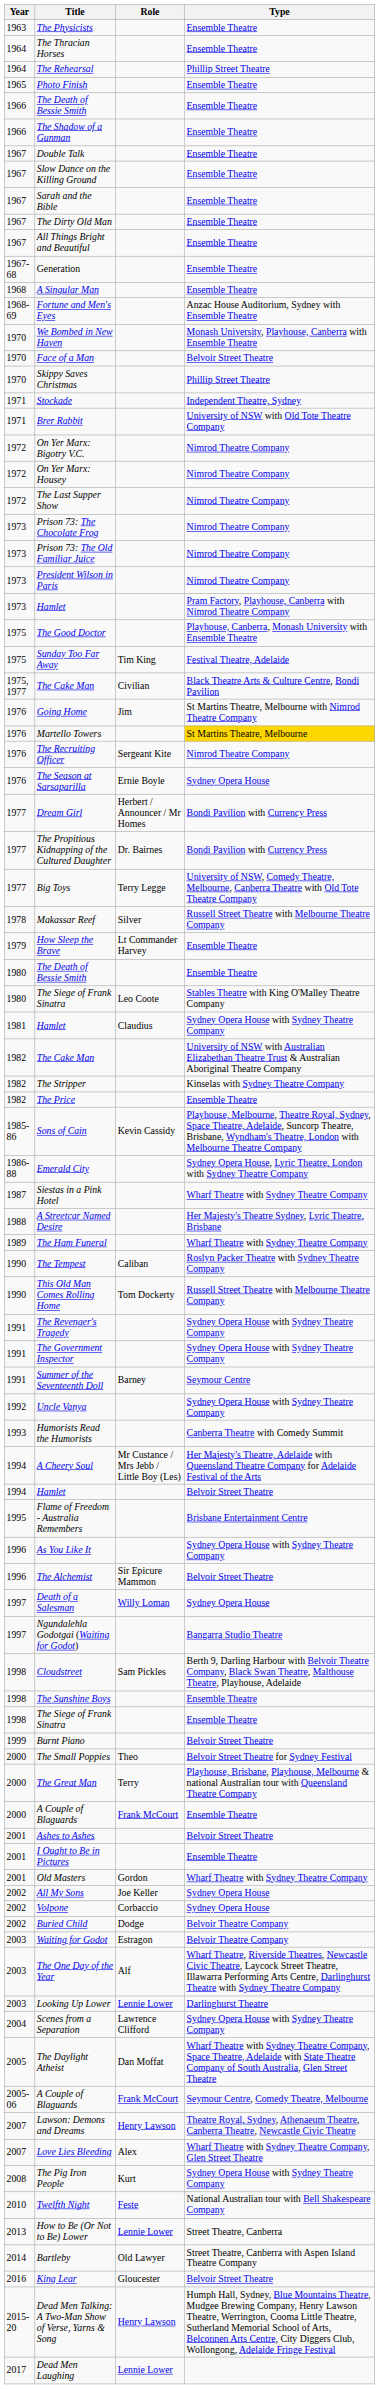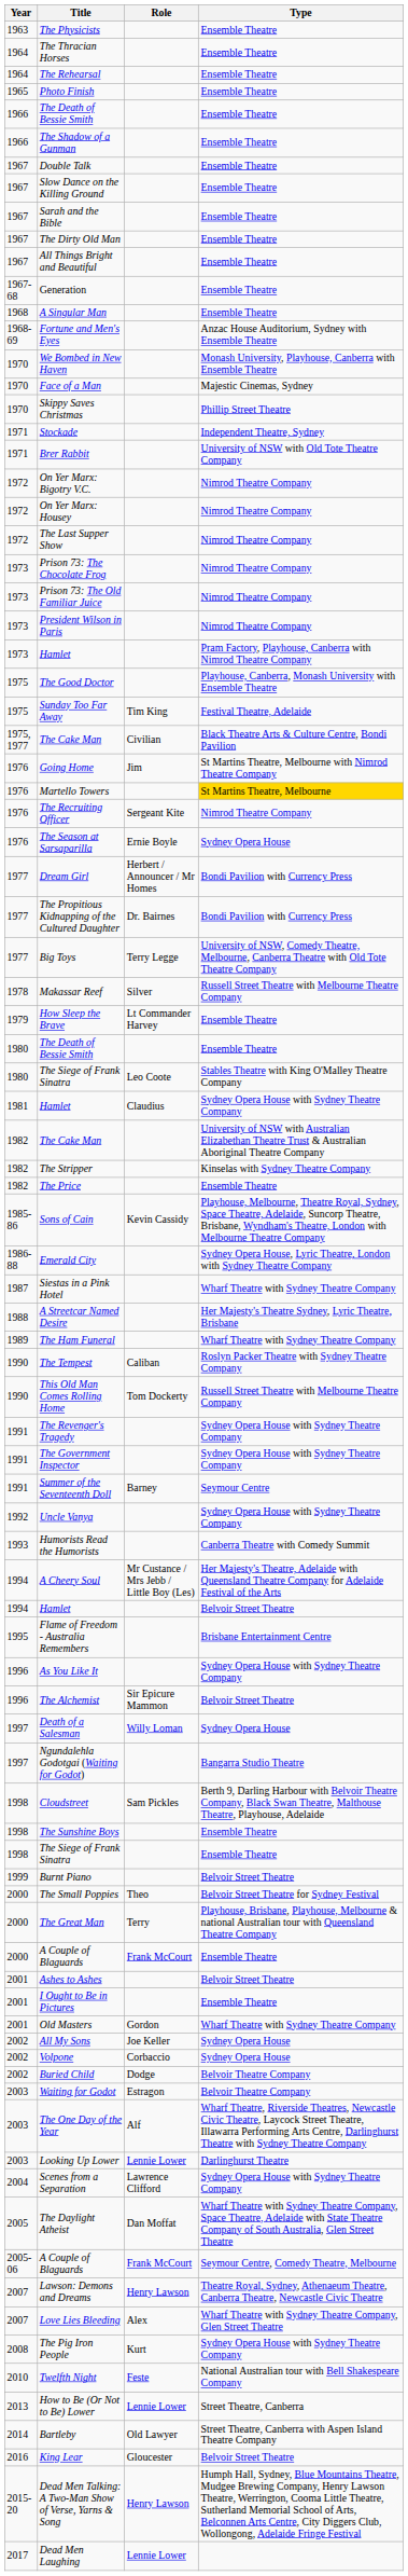The Rehearsal | Type: Phillip Street Theatre -> Ensemble Theatre
Face of a Man | Type: Belvoir Street Theatre -> Majestic Cinemas, Sydney
